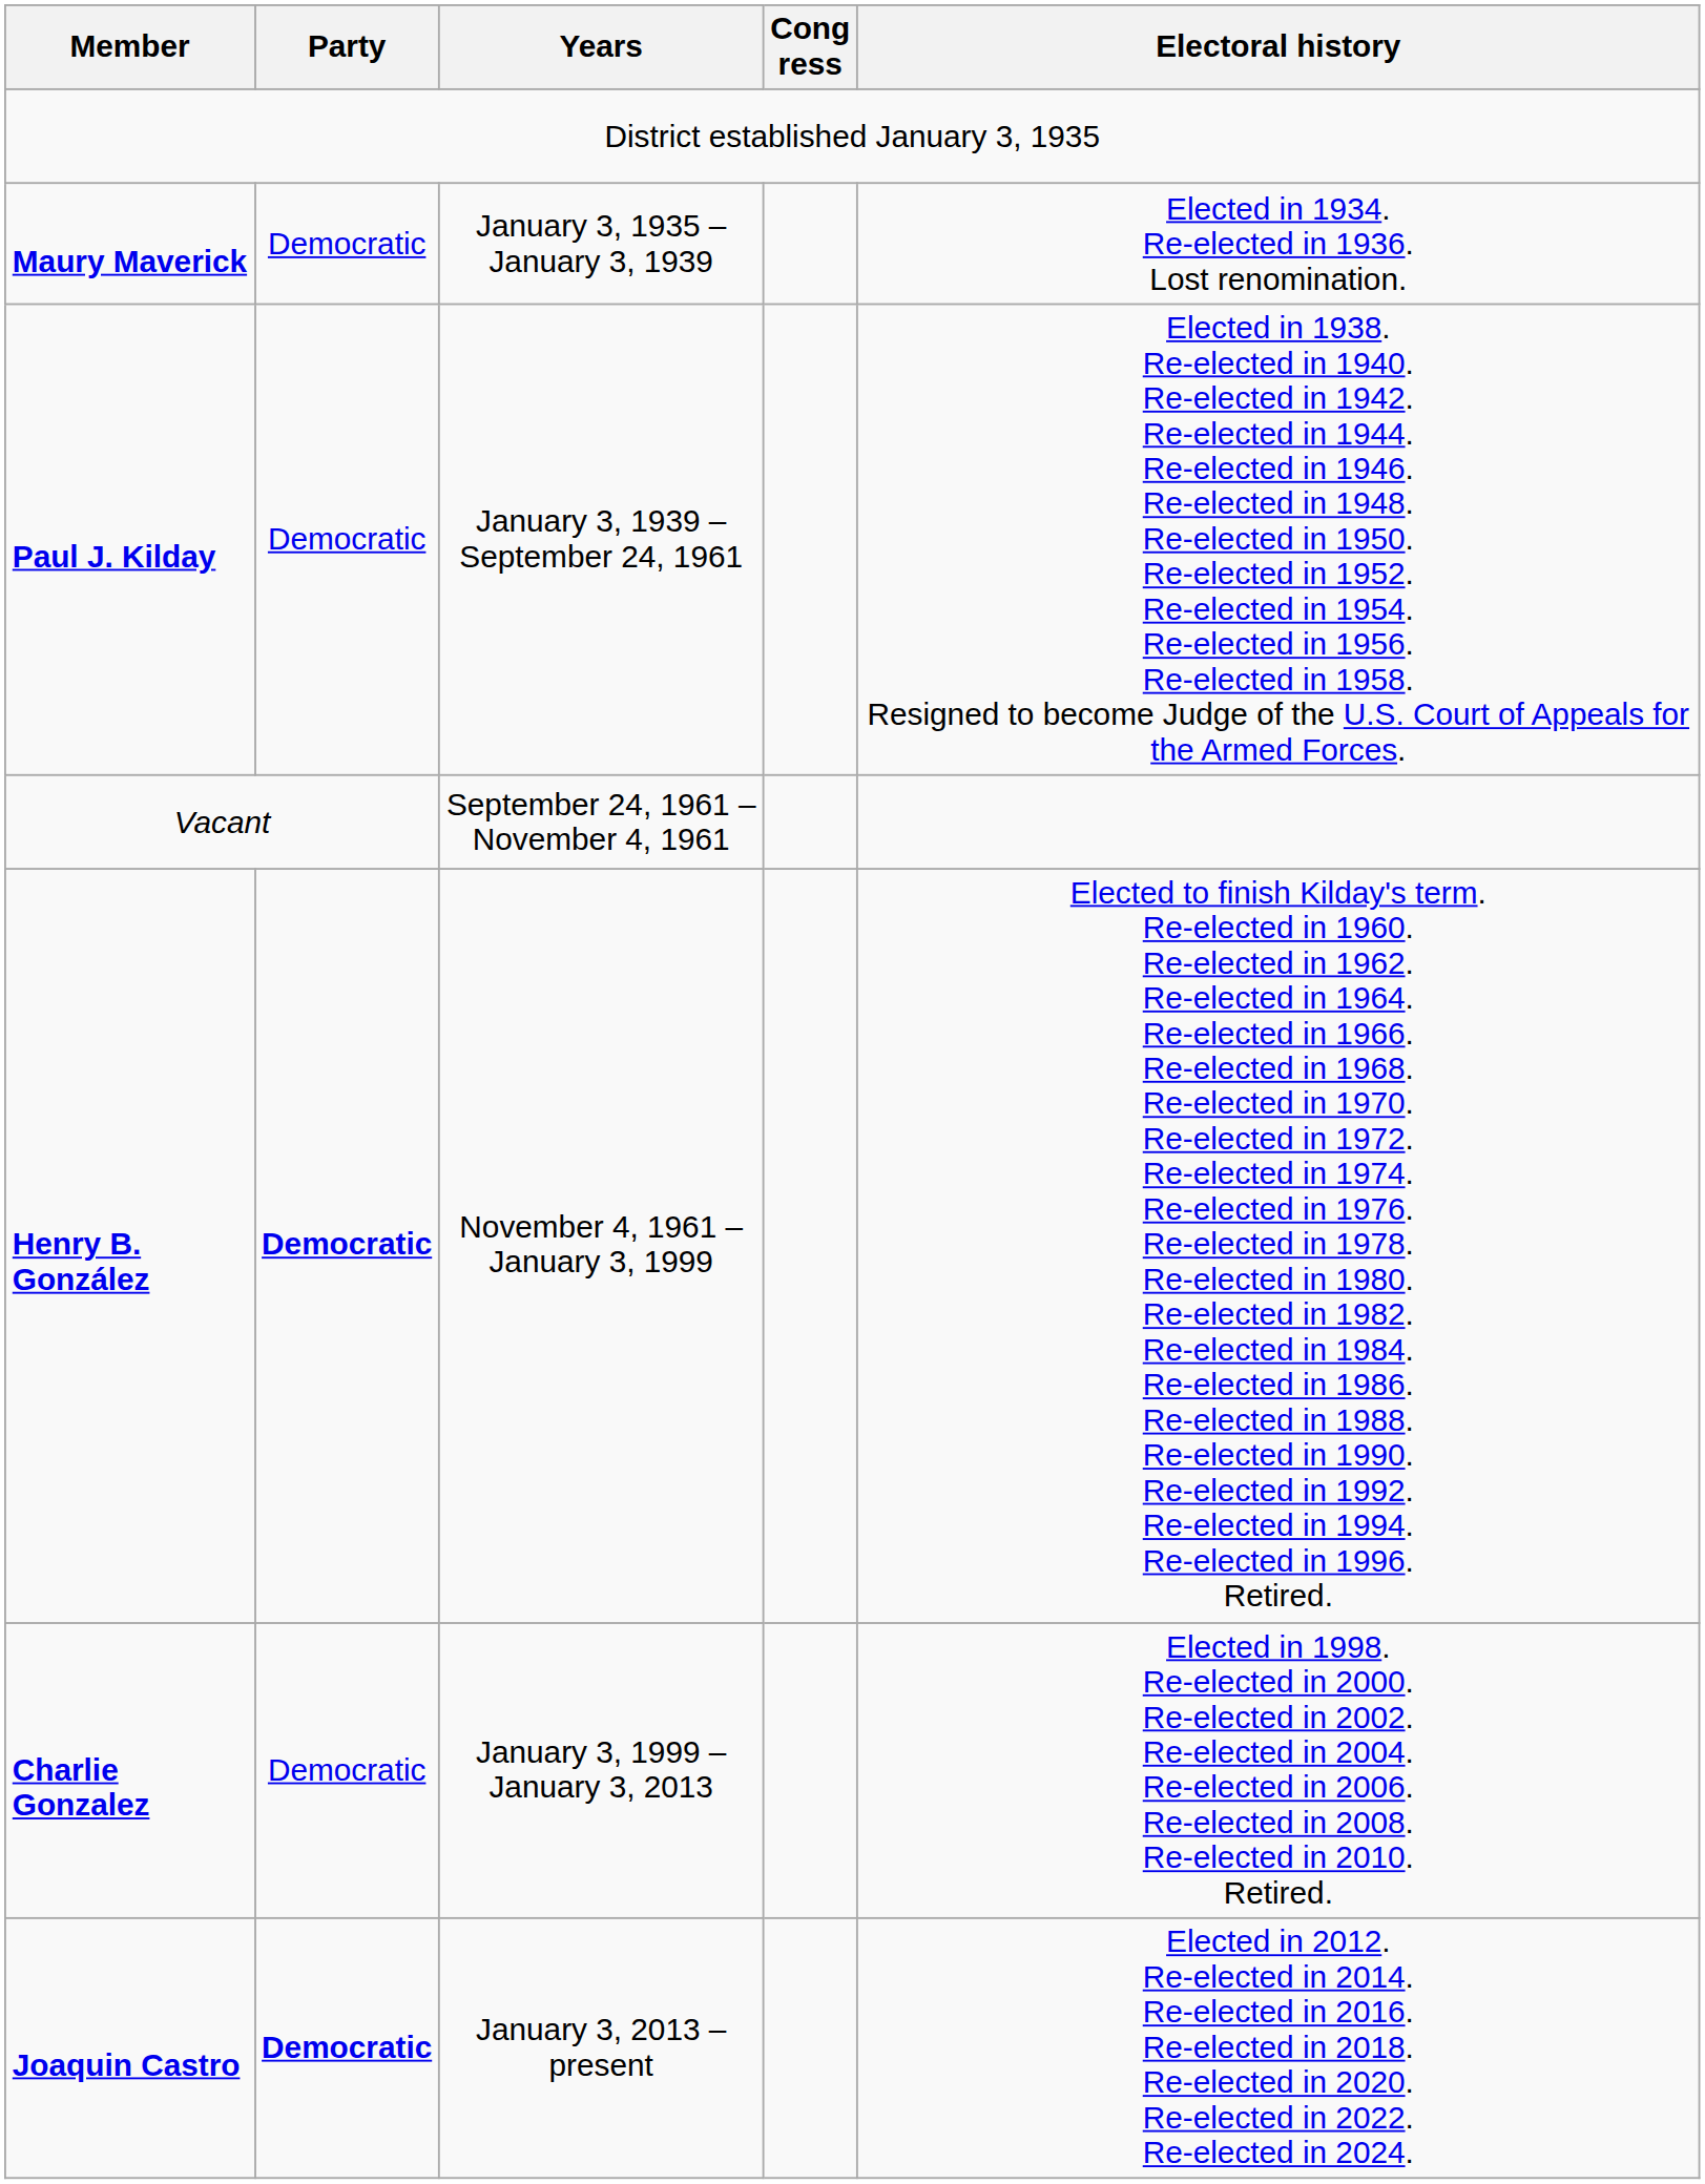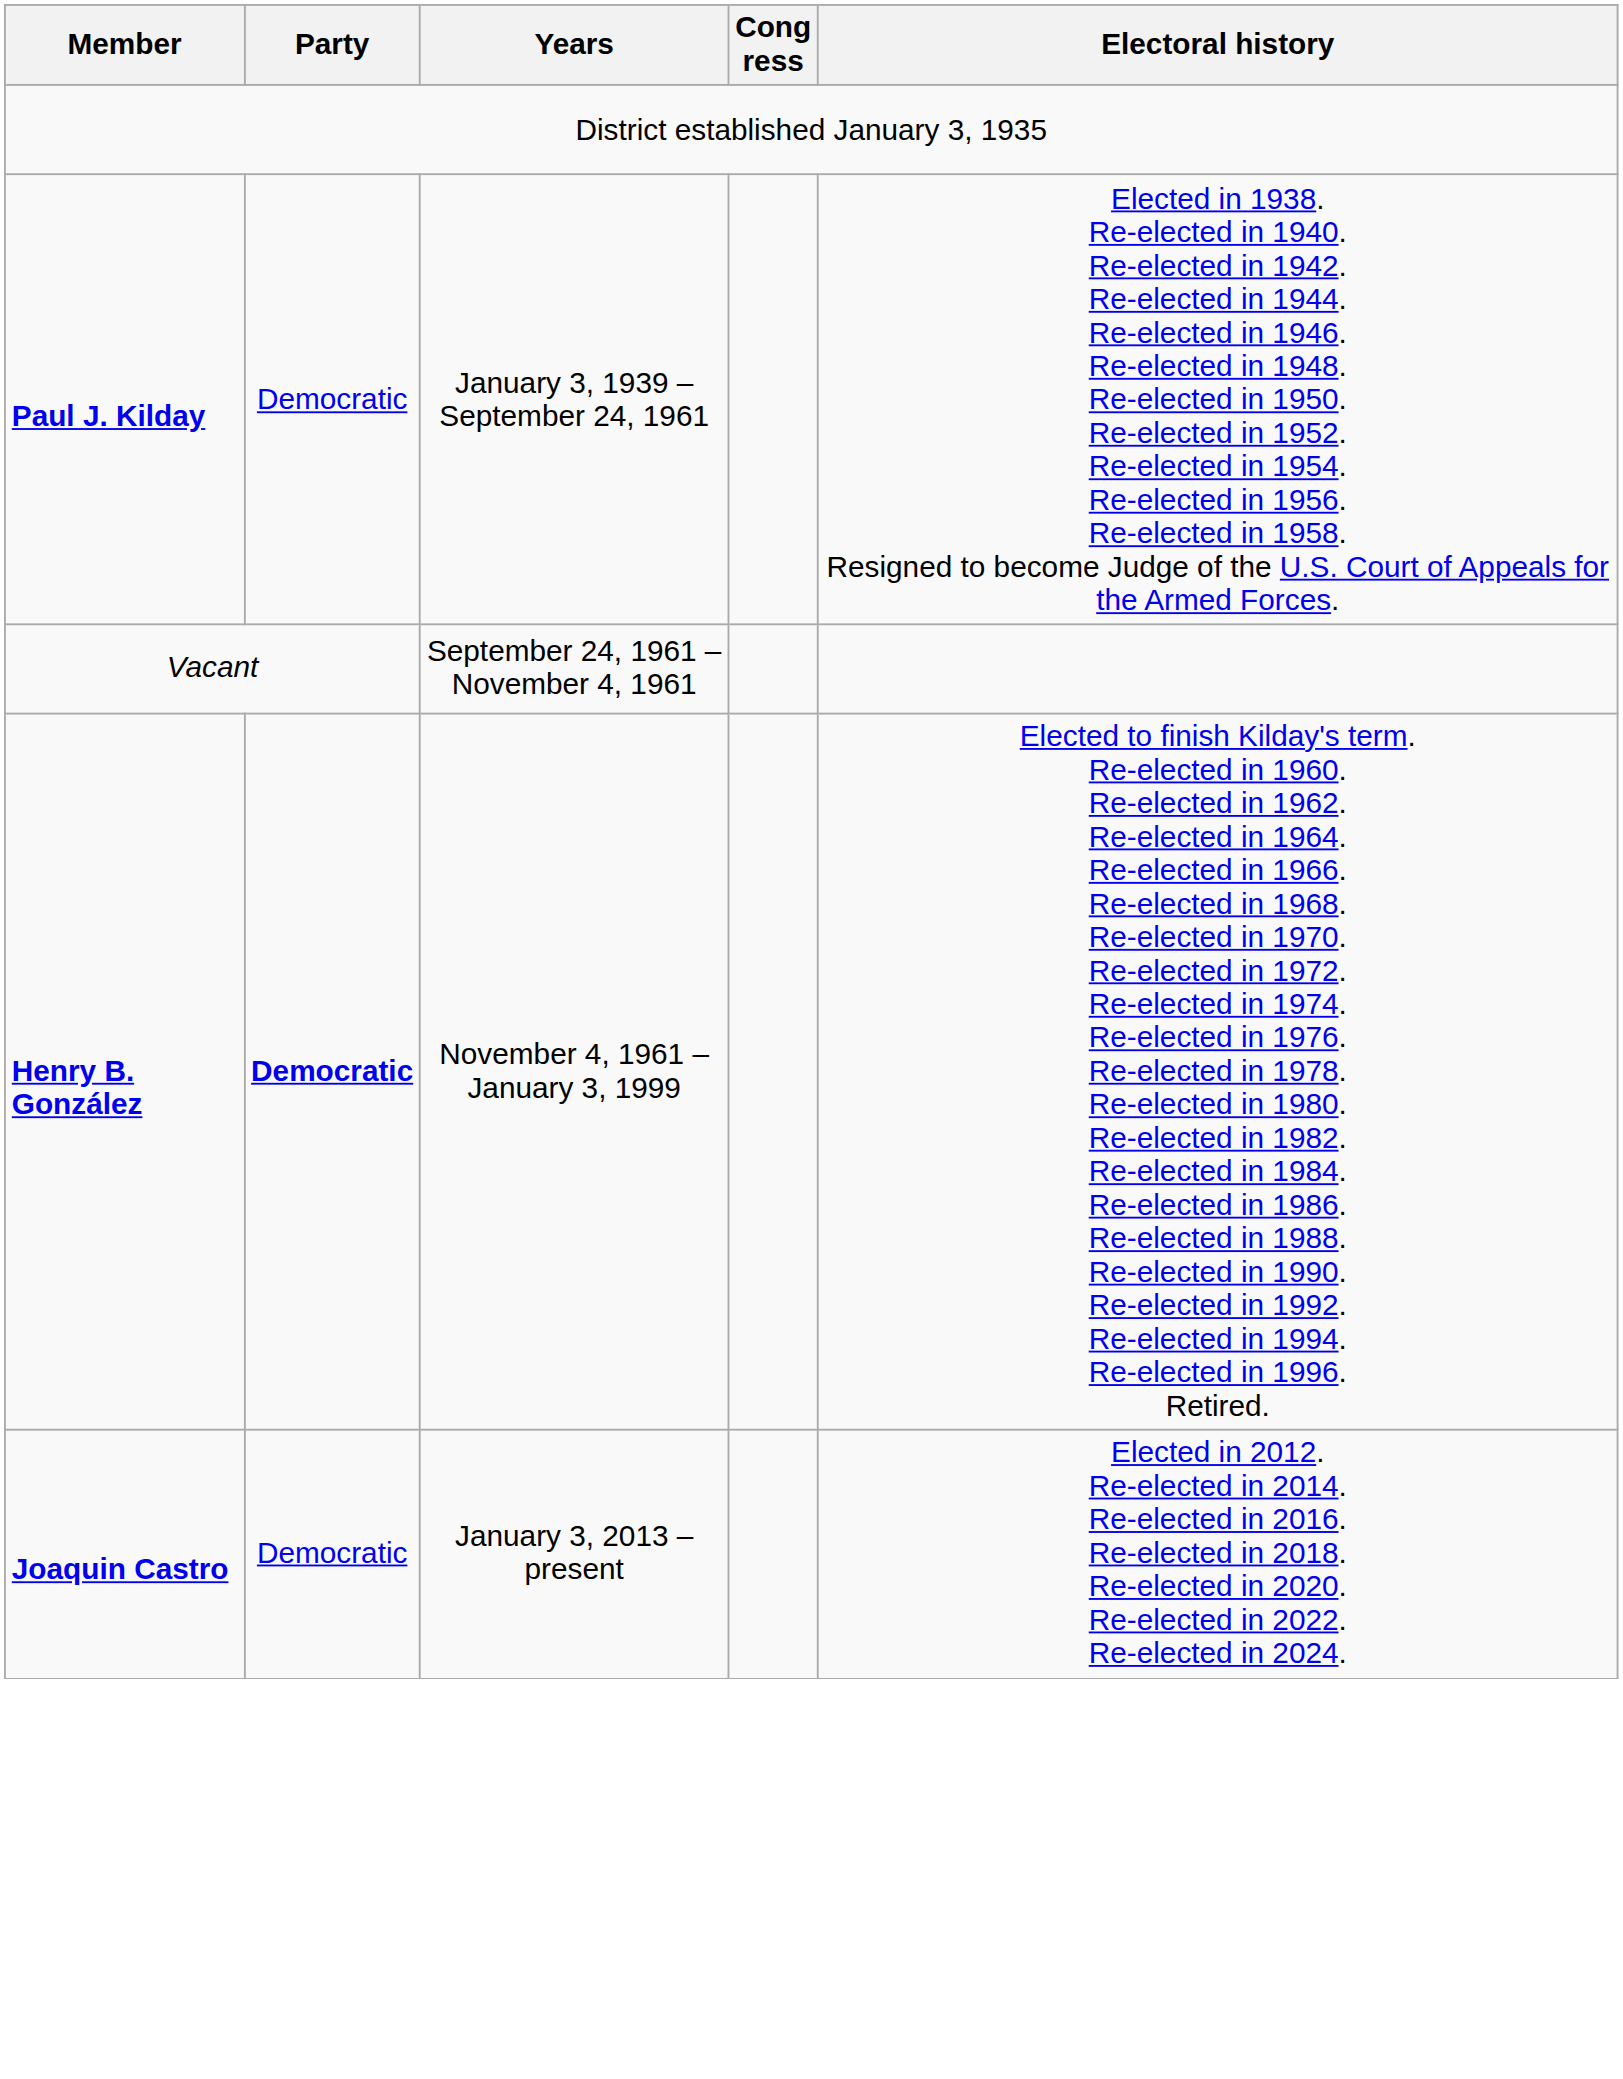- row: Maury Maverick | Democratic | January 3, 1935 – January 3, 1939 | Elected in 1934. Re-elected in 1936. Lost renomination.
- row: Charlie Gonzalez | Democratic | January 3, 1999 – January 3, 2013 | Elected in 1998. Re-elected in 2000. Re-elected in 2002. Re-elected in 2004. Re-elected in 2006. Re-elected in 2008. Re-elected in 2010. Retired.
Joaquin Castro | Party: bold -> normal
